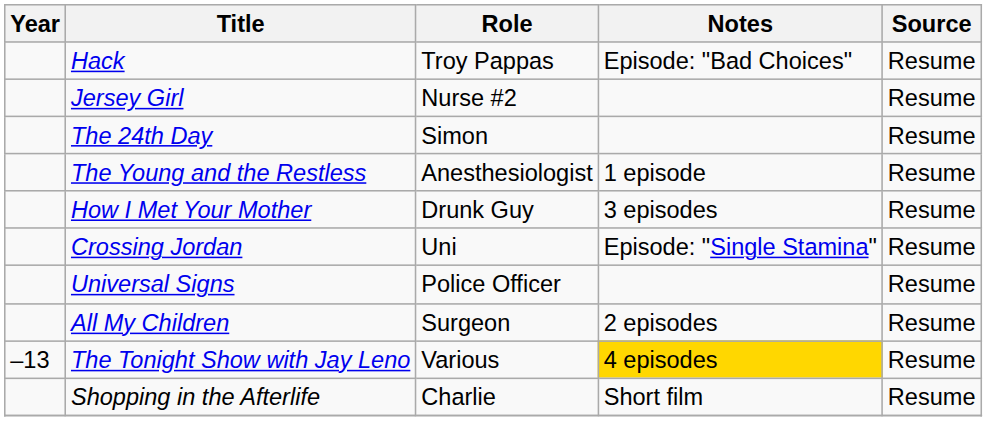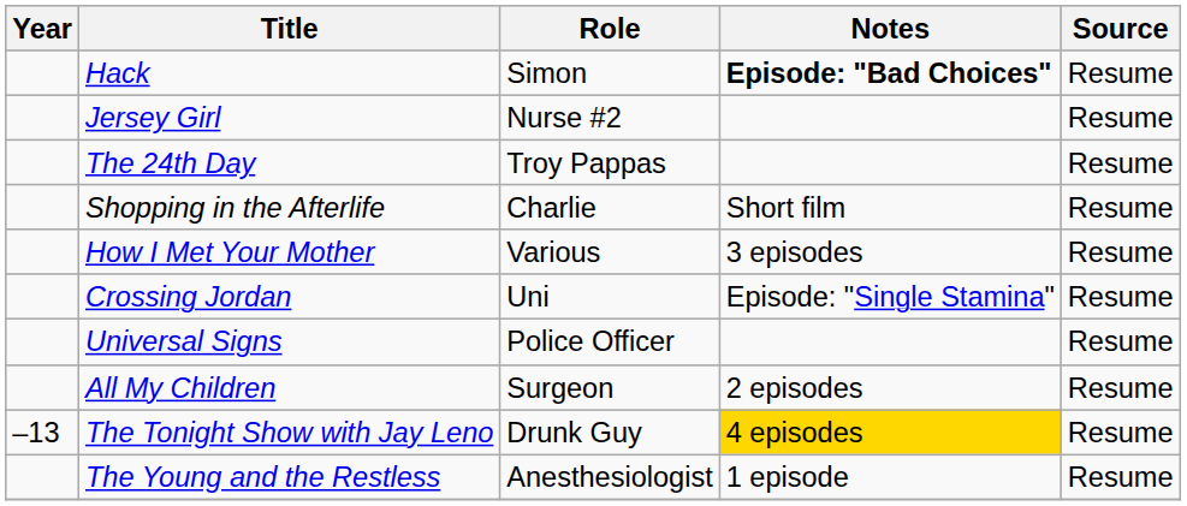Hack | Role: Troy Pappas -> Simon
Hack | Notes: normal -> bold
The 24th Day | Role: Simon -> Troy Pappas
rows swapped: Shopping in the Afterlife <-> The Young and the Restless
How I Met Your Mother | Role: Drunk Guy -> Various
The Tonight Show with Jay Leno | Role: Various -> Drunk Guy
